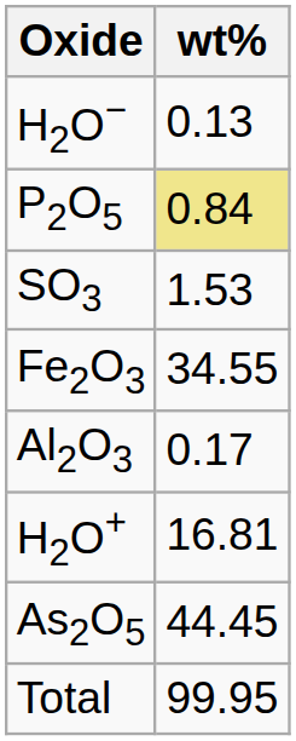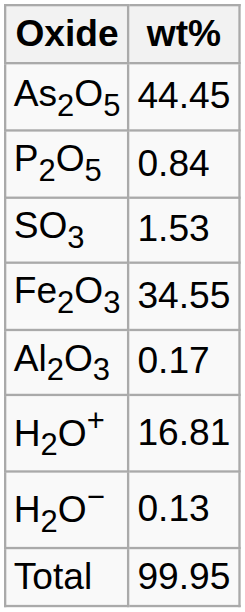rows swapped: As2O5 <-> H2O−
P2O5 | wt%: khaki background -> no background
